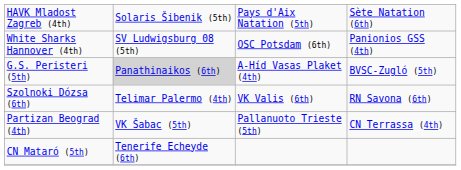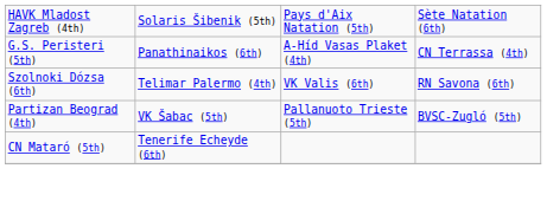- row: White Sharks Hannover (4th) | SV Ludwigsburg 08 (5th) | OSC Potsdam (6th) | Panionios GSS (4th)
G.S. Peristeri (5th) | column 2: lightgrey background -> no background
G.S. Peristeri (5th) | column 4: BVSC-Zugló (5th) -> CN Terrassa (4th)
Partizan Beograd (4th) | column 4: CN Terrassa (4th) -> BVSC-Zugló (5th)
